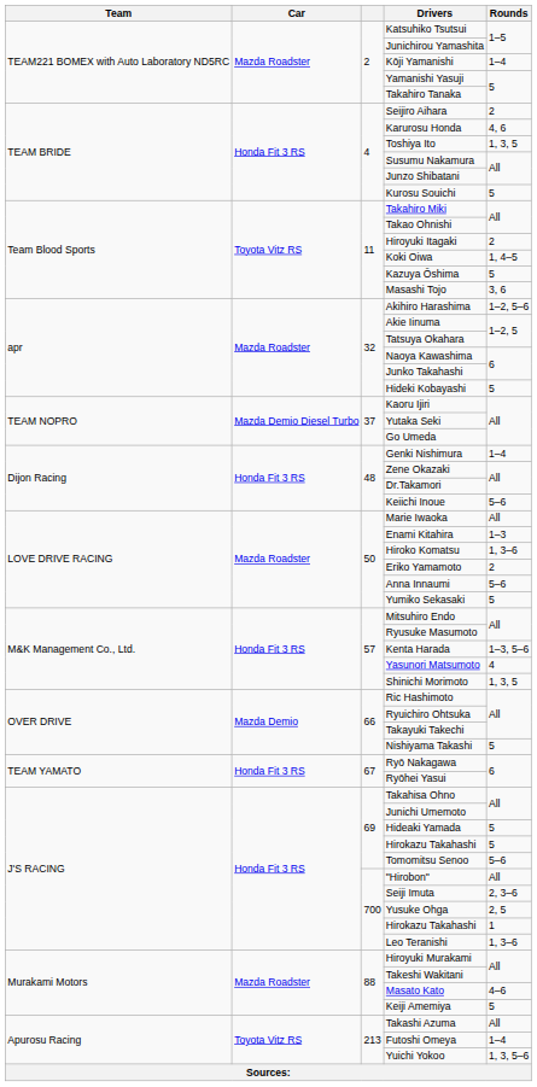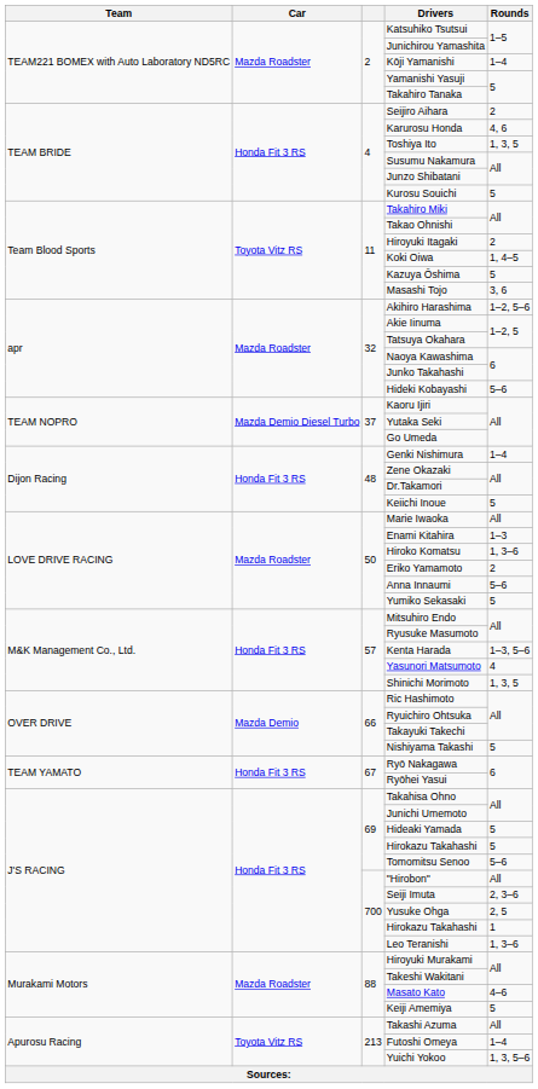Hideki Kobayashi | Rounds: 5 -> 5–6
Keiichi Inoue | Rounds: 5–6 -> 5
